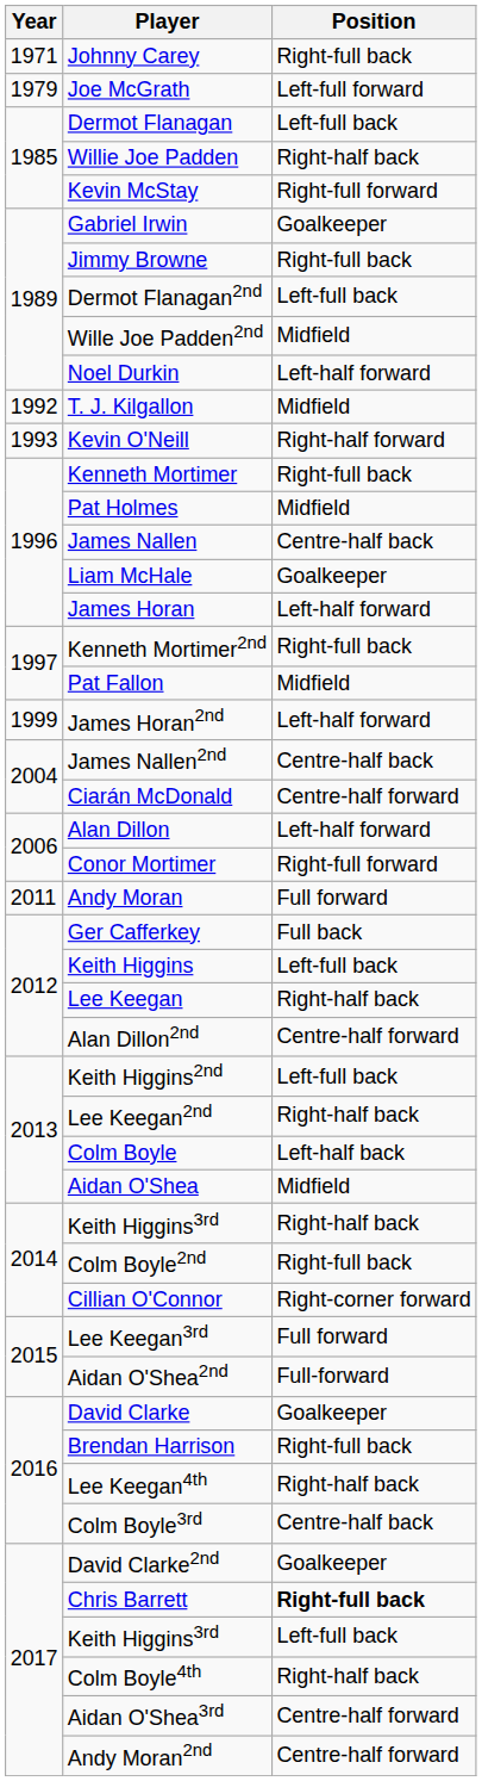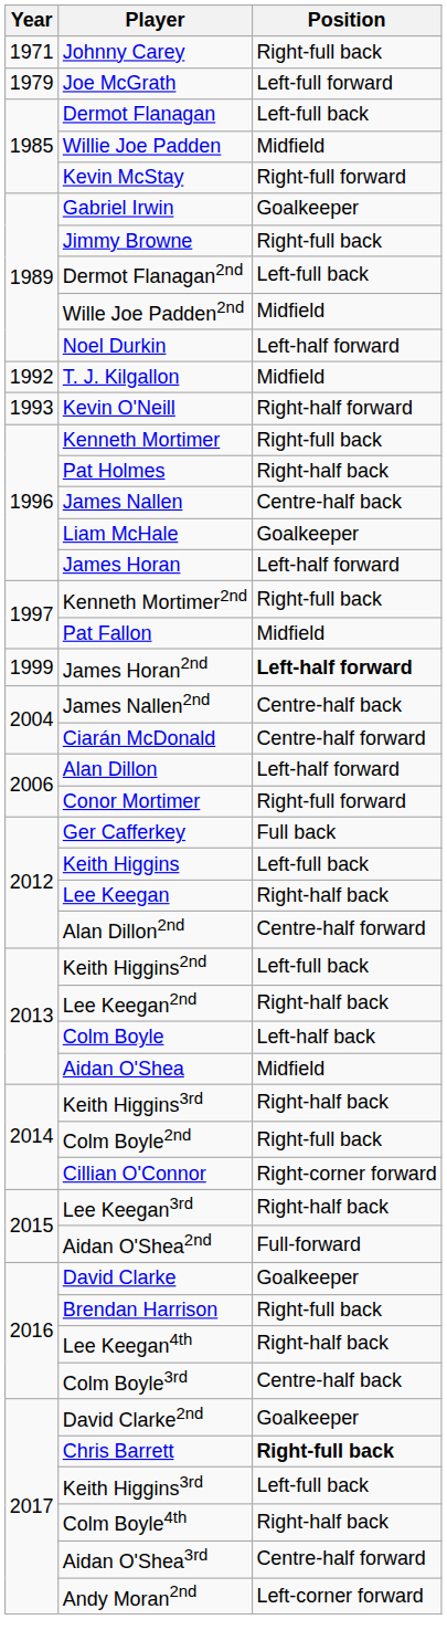Willie Joe Padden | Position: Right-half back -> Midfield
Pat Holmes | Position: Midfield -> Right-half back
James Horan2nd | Position: normal -> bold
- row: 2011 | Andy Moran | Full forward
Lee Keegan3rd | Position: Full forward -> Right-half back
Andy Moran2nd | Position: Centre-half forward -> Left-corner forward
